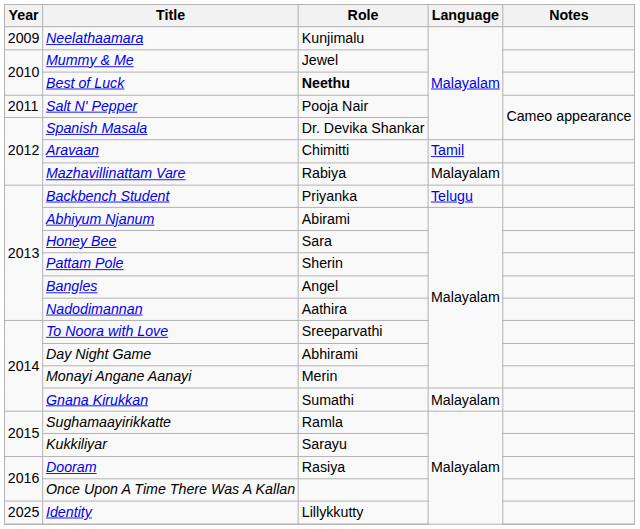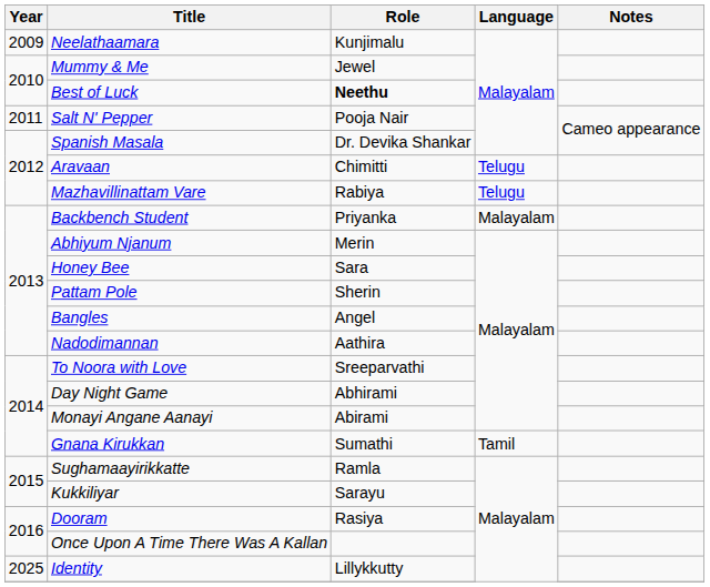Aravaan | Language: Tamil -> Telugu
Mazhavillinattam Vare | Language: Malayalam -> Telugu
Backbench Student | Language: Telugu -> Malayalam
Abhiyum Njanum | Role: Abirami -> Merin
Monayi Angane Aanayi | Role: Merin -> Abirami
Gnana Kirukkan | Language: Malayalam -> Tamil
